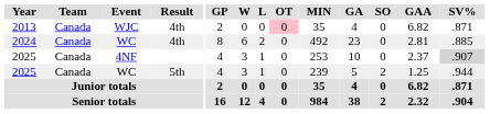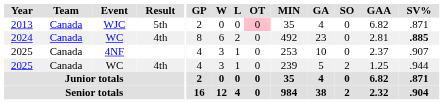2013 | Result: 4th -> 5th
2024 | SV%: normal -> bold
2025 / 4NF | SV%: lightgrey background -> no background
2025 / WC | Result: 5th -> 4th
